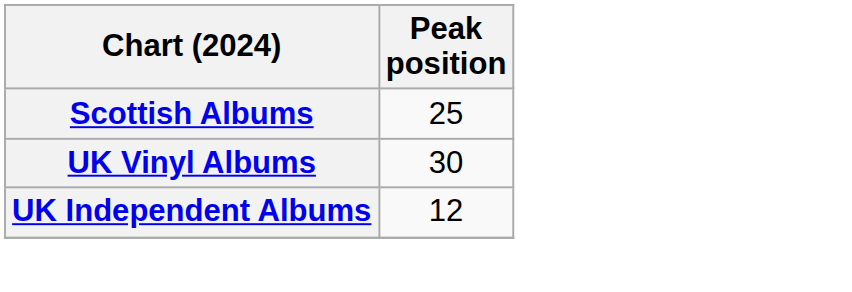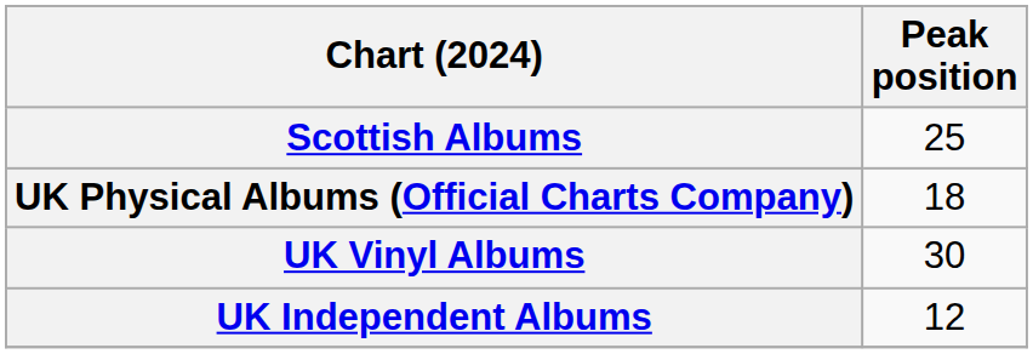+ row: UK Physical Albums (Official Charts Company) | 18
